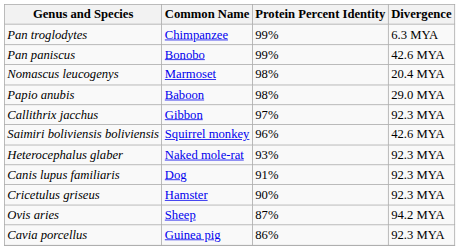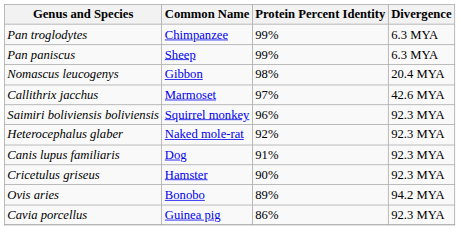Pan paniscus | Common Name: Bonobo -> Sheep
Pan paniscus | Divergence: 42.6 MYA -> 6.3 MYA
Nomascus leucogenys | Common Name: Marmoset -> Gibbon
- row: Papio anubis | Baboon | 98% | 29.0 MYA
Callithrix jacchus | Common Name: Gibbon -> Marmoset
Callithrix jacchus | Divergence: 92.3 MYA -> 42.6 MYA
Saimiri boliviensis boliviensis | Divergence: 42.6 MYA -> 92.3 MYA
Heterocephalus glaber | Protein Percent Identity: 93% -> 92%
Ovis aries | Common Name: Sheep -> Bonobo
Ovis aries | Protein Percent Identity: 87% -> 89%
